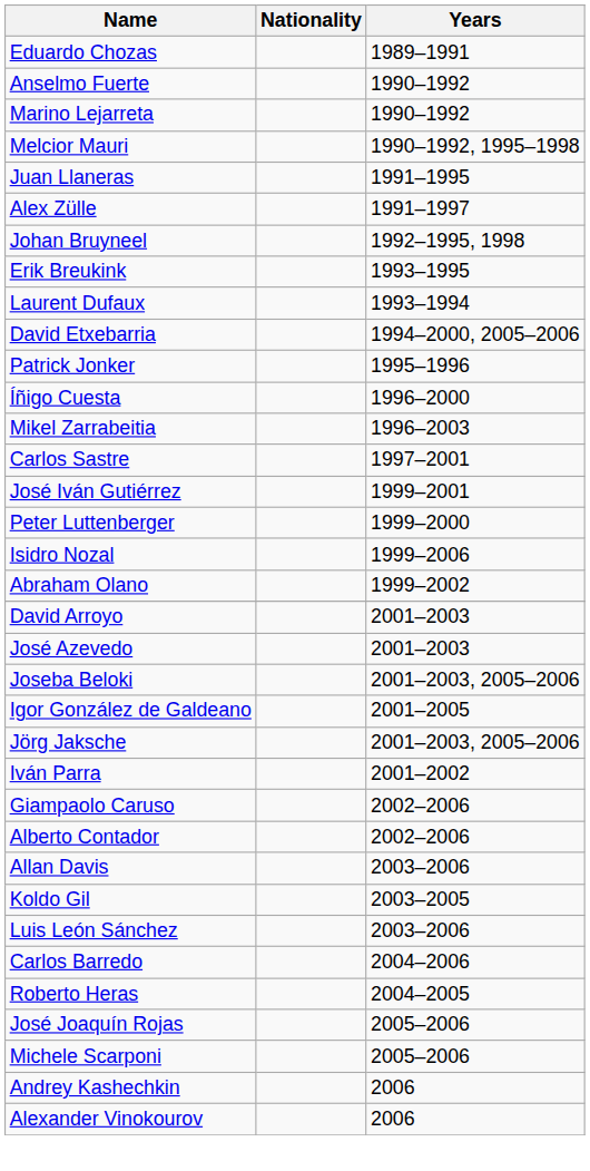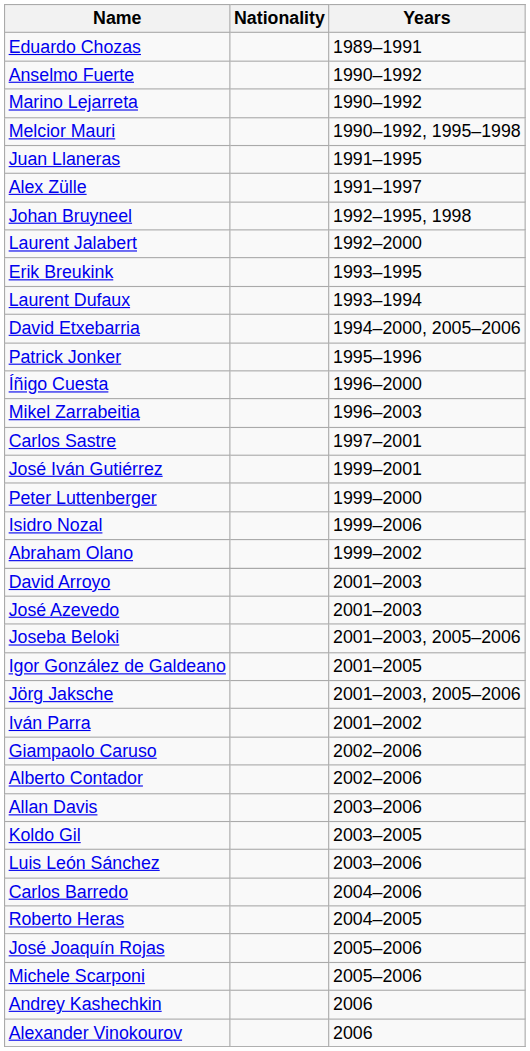+ row: Laurent Jalabert | 1992–2000
